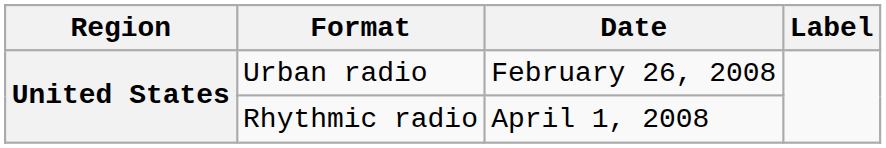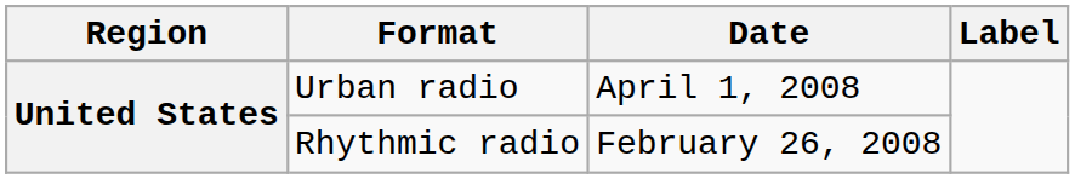Urban radio | Date: February 26, 2008 -> April 1, 2008
Rhythmic radio | Date: April 1, 2008 -> February 26, 2008
